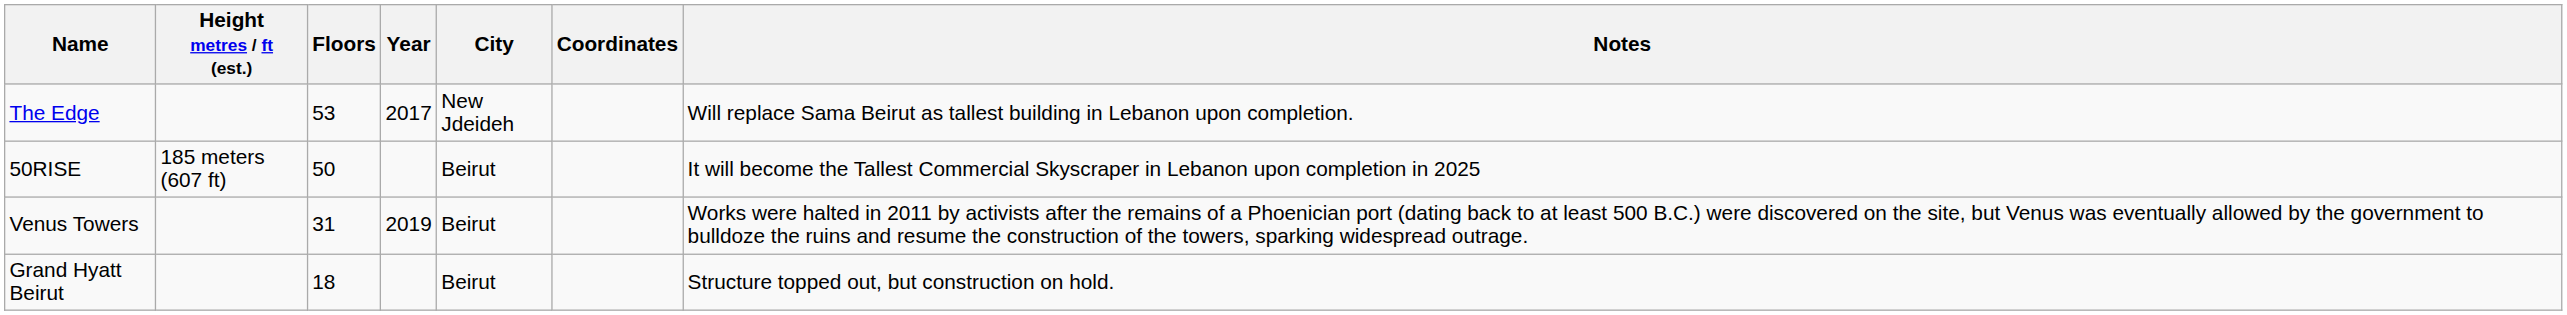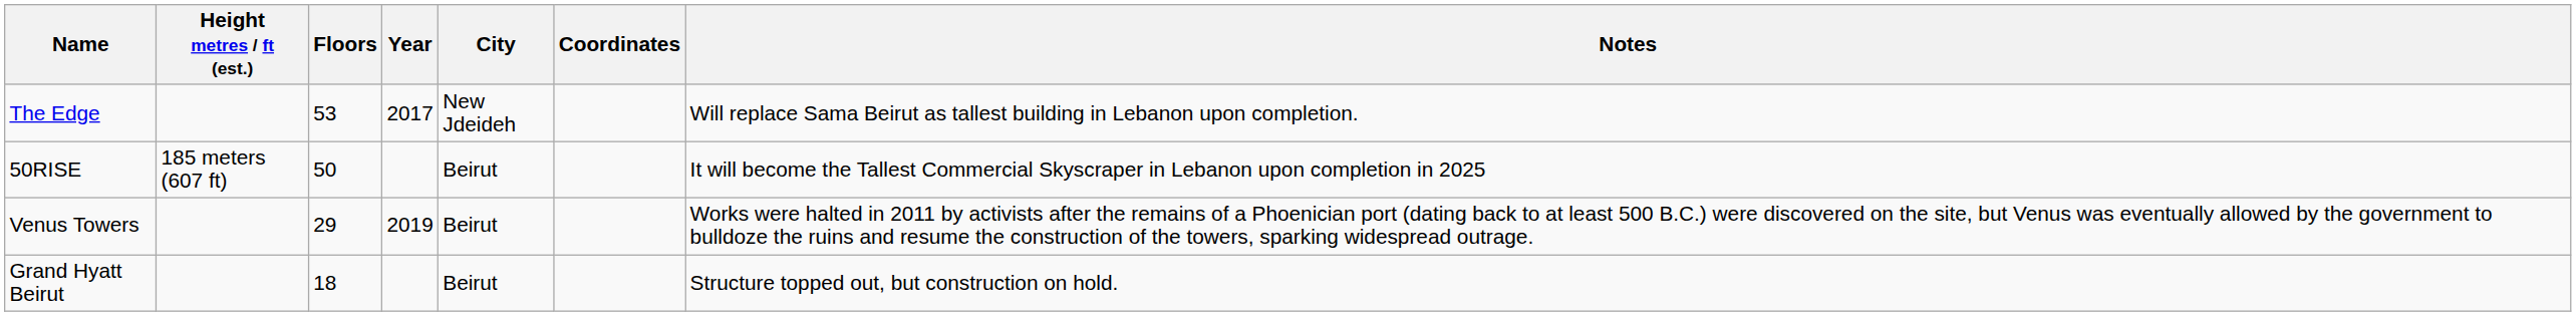Venus Towers | Floors: 31 -> 29
